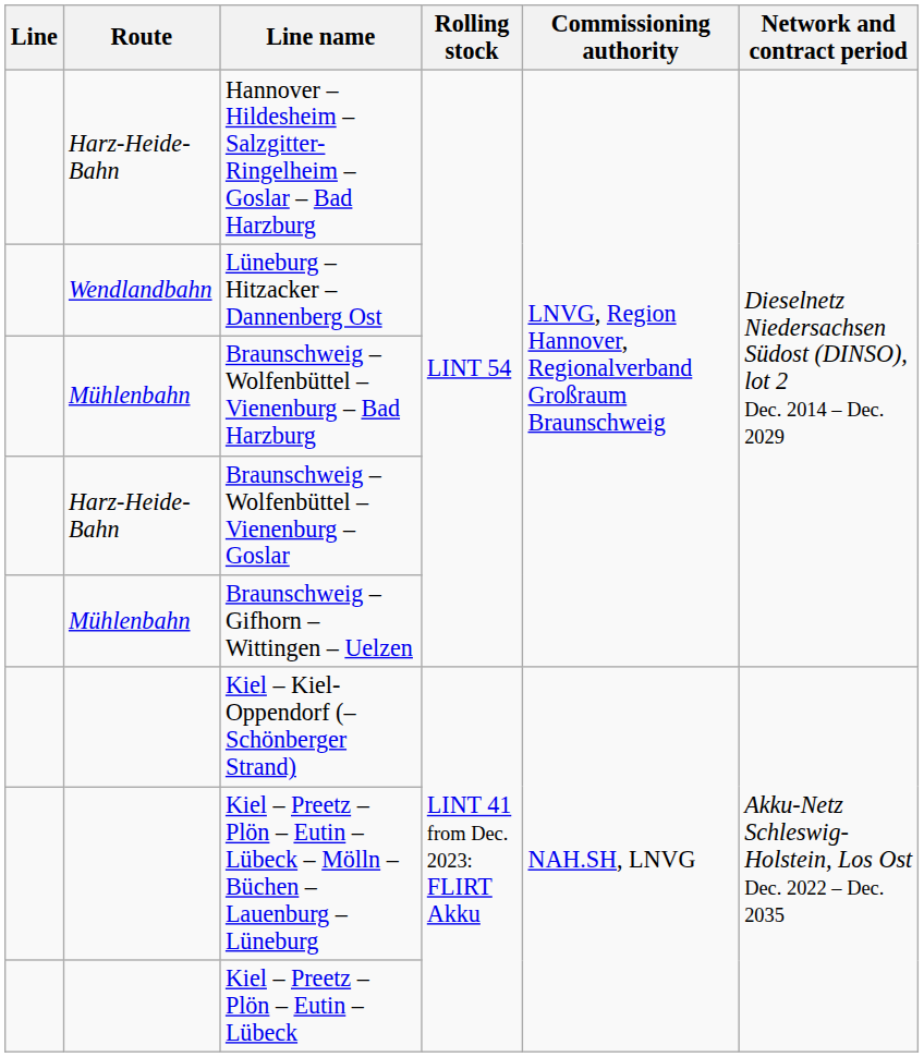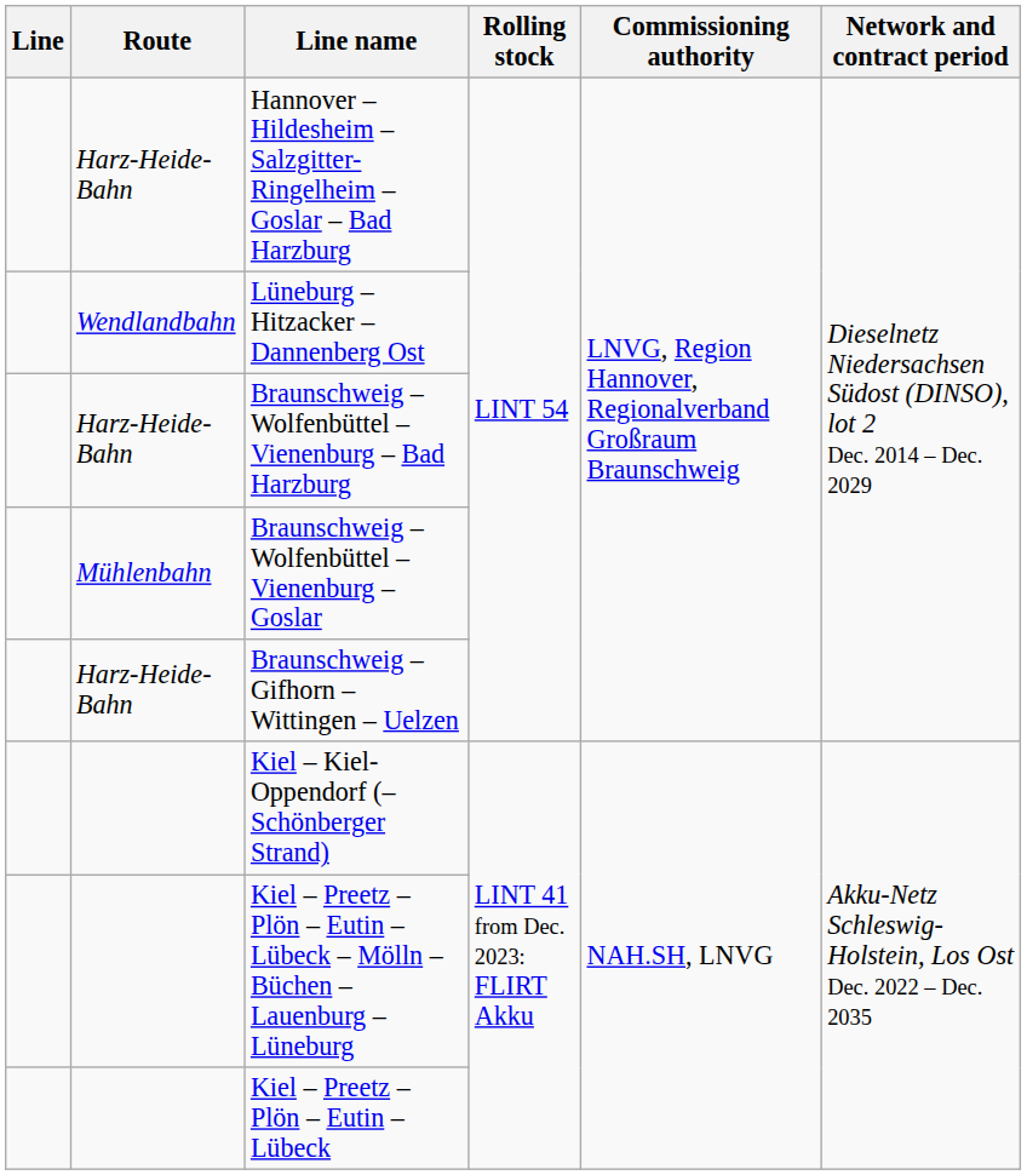Braunschweig – Wolfenbüttel – Vienenburg – Bad Harzburg | Route: Mühlenbahn -> Harz-Heide-Bahn
Braunschweig – Wolfenbüttel – Vienenburg – Goslar | Route: Harz-Heide-Bahn -> Mühlenbahn
Braunschweig – Gifhorn – Wittingen – Uelzen | Route: Mühlenbahn -> Harz-Heide-Bahn
